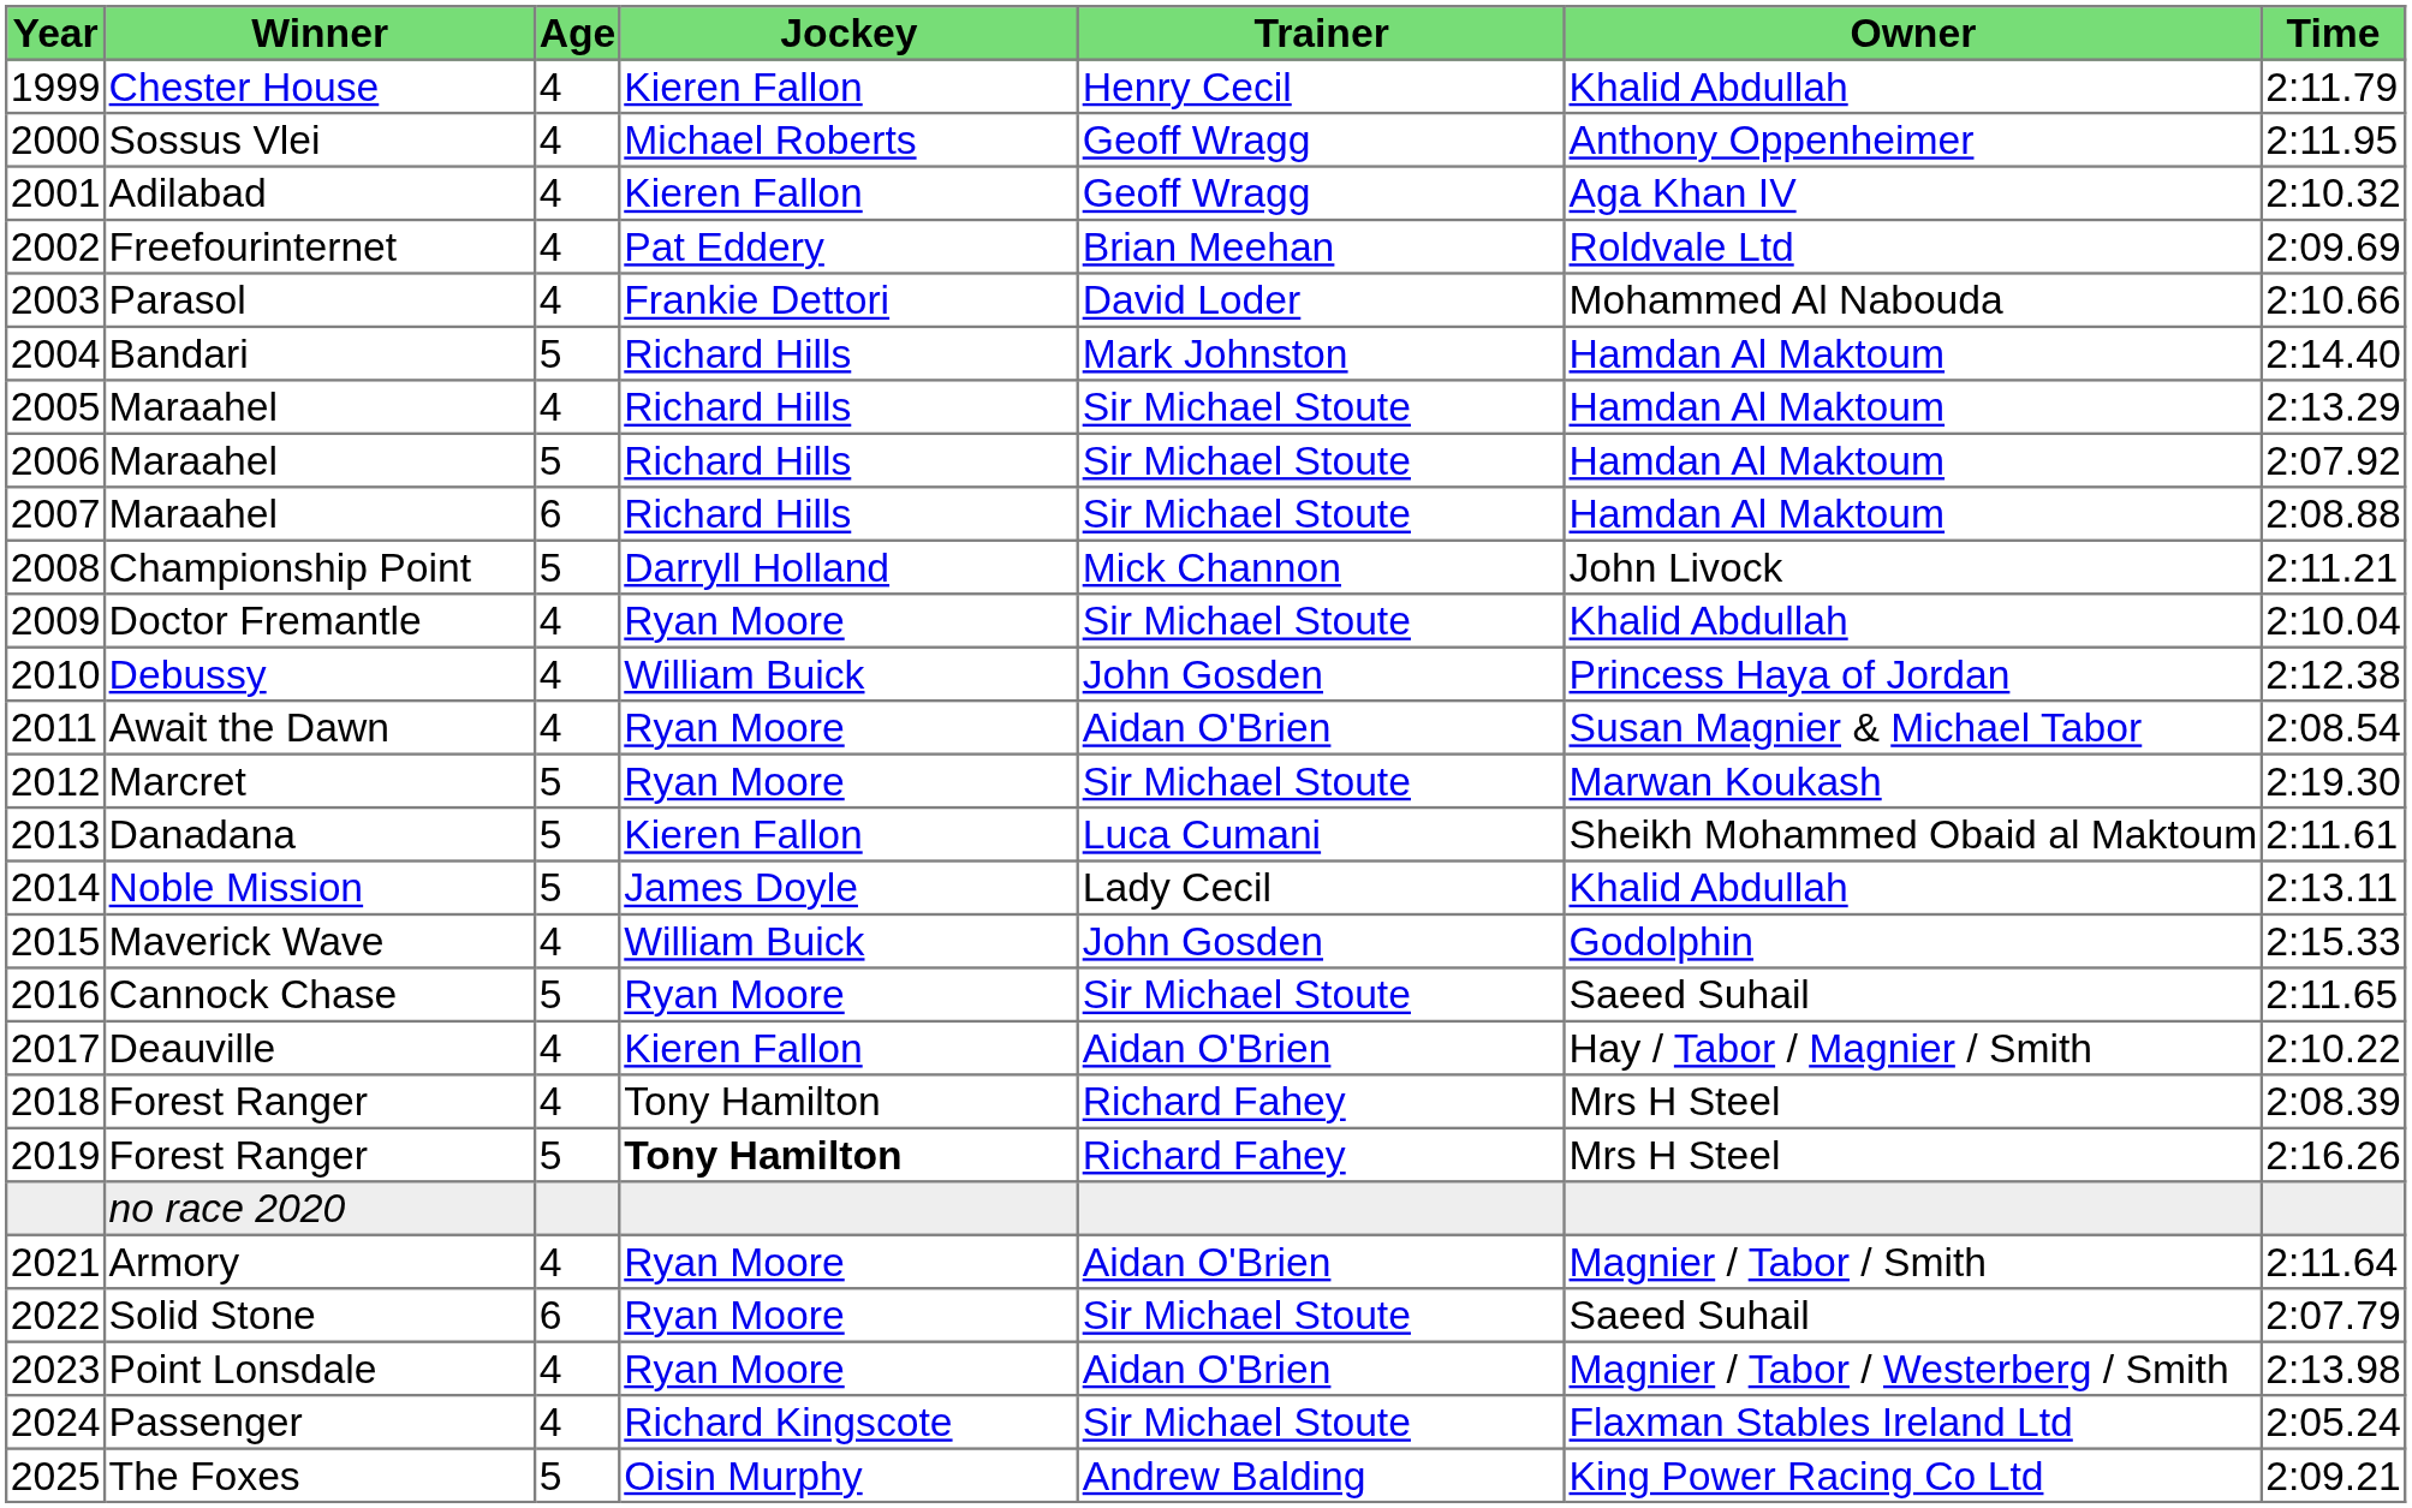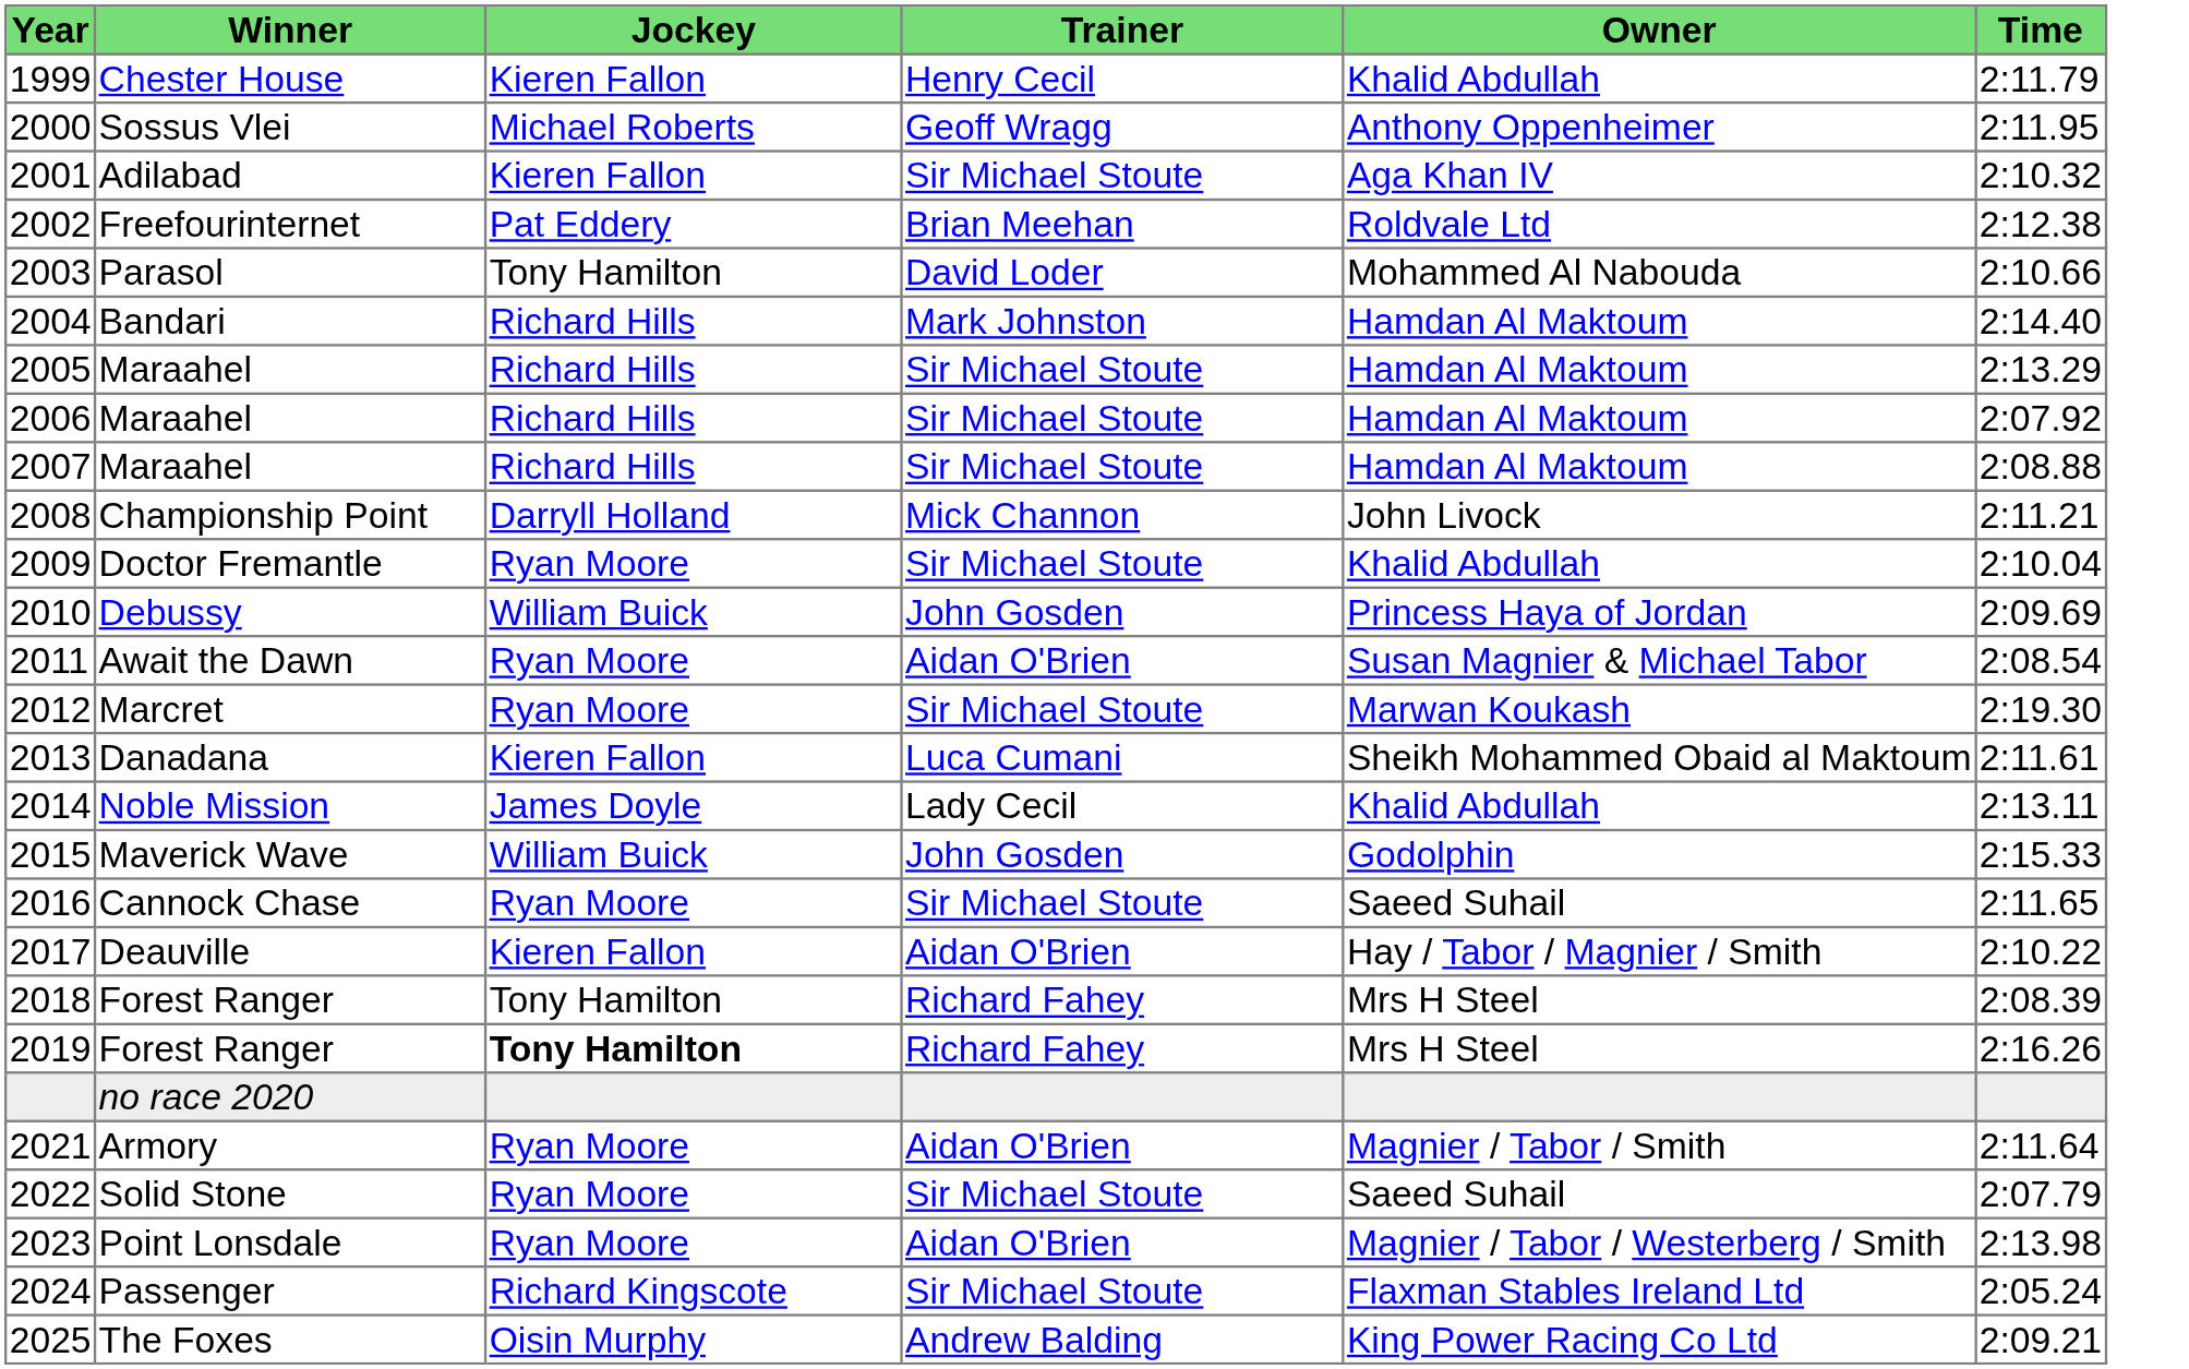- column: Age | 4 | 4 | 4 | 4 | 4 | 5 | 4 | 5 | 6 | 5 | 4 | 4 | 4 | 5 | 5 | 5 | 4 | 5 | 4 | 4 | 5 | 4 | 6 | 4 | 4 | 5
2001 | Trainer: Geoff Wragg -> Sir Michael Stoute
2002 | Time: 2:09.69 -> 2:12.38
2003 | Jockey: Frankie Dettori -> Tony Hamilton
2010 | Time: 2:12.38 -> 2:09.69
